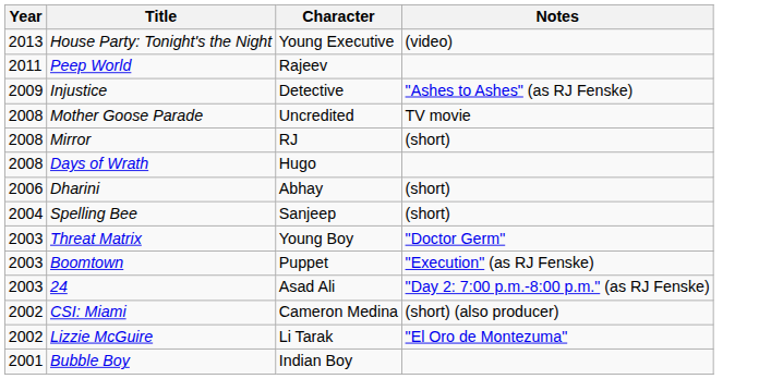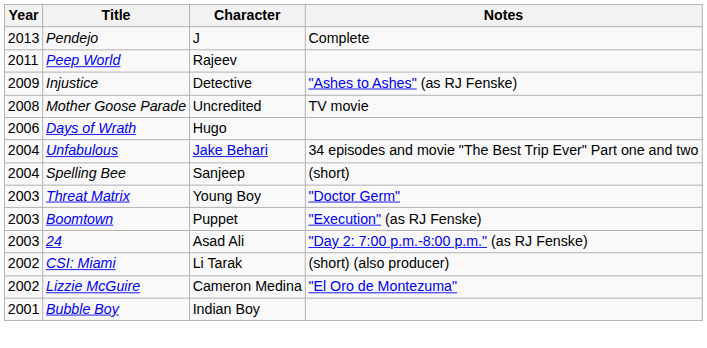+ row: 2013 | Pendejo | J | Complete
- row: 2013 | House Party: Tonight's the Night | Young Executive | (video)
- row: 2008 | Mirror | RJ | (short)
Days of Wrath | Year: 2008 -> 2006
+ row: 2004 | Unfabulous | Jake Behari | 34 episodes and movie "The Best Trip Ever" Part one and two
- row: 2006 | Dharini | Abhay | (short)
CSI: Miami | Character: Cameron Medina -> Li Tarak
Lizzie McGuire | Character: Li Tarak -> Cameron Medina
